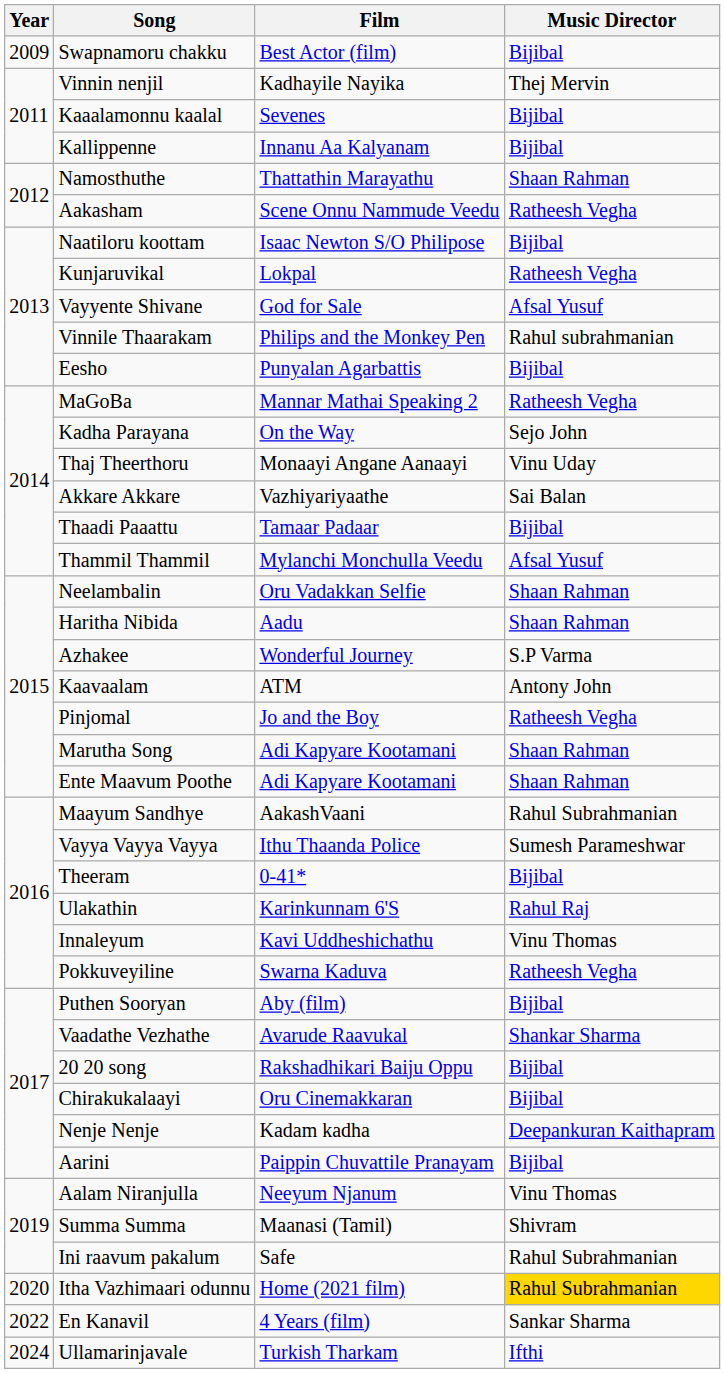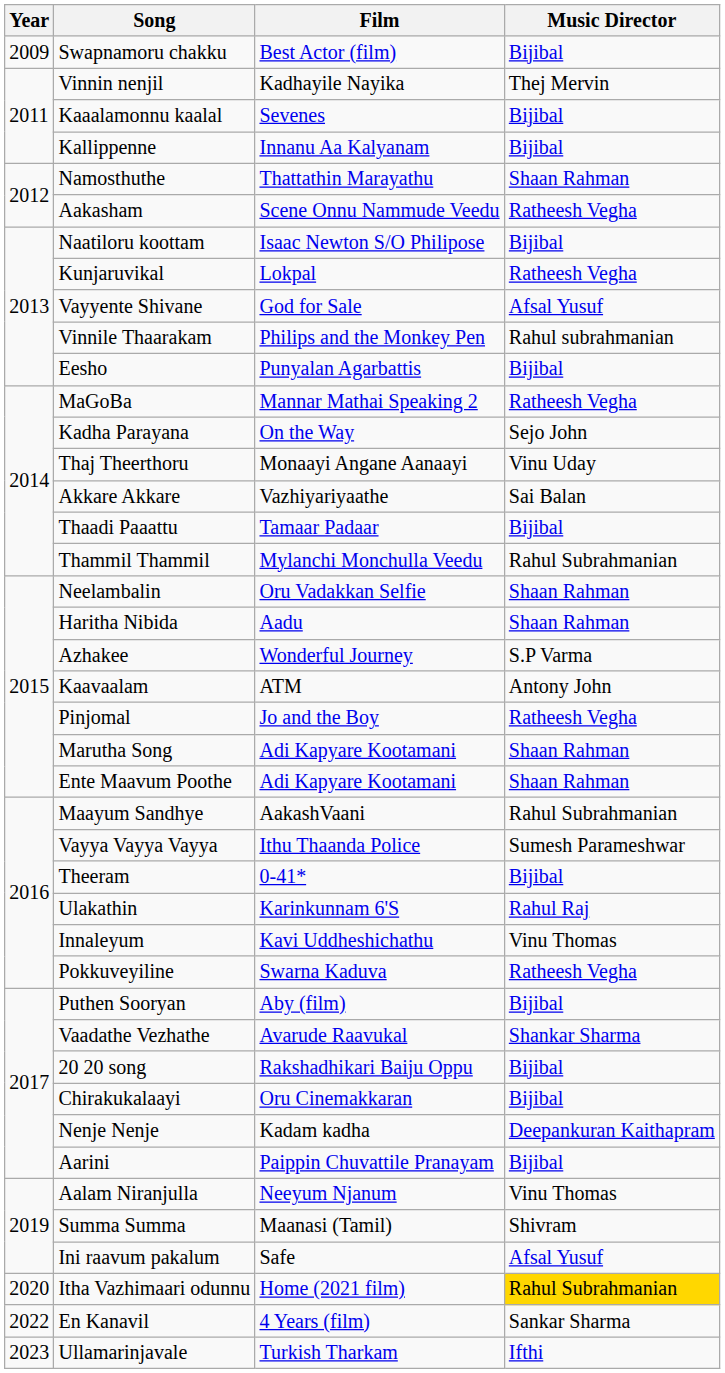Thammil Thammil | Music Director: Afsal Yusuf -> Rahul Subrahmanian
Ini raavum pakalum | Music Director: Rahul Subrahmanian -> Afsal Yusuf
Ullamarinjavale | Year: 2024 -> 2023
